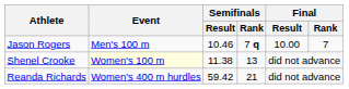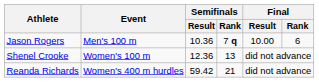Jason Rogers | Semifinals / Result: 10.46 -> 10.36
Jason Rogers | Final / Rank: 7 -> 6
Shenel Crooke | Event: lightyellow background -> no background
Shenel Crooke | Semifinals / Result: 11.38 -> 12.36
